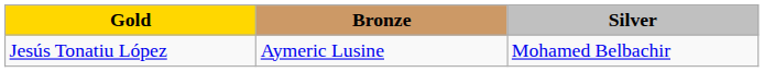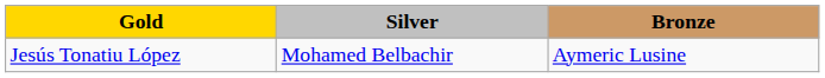columns swapped: Silver <-> Bronze
